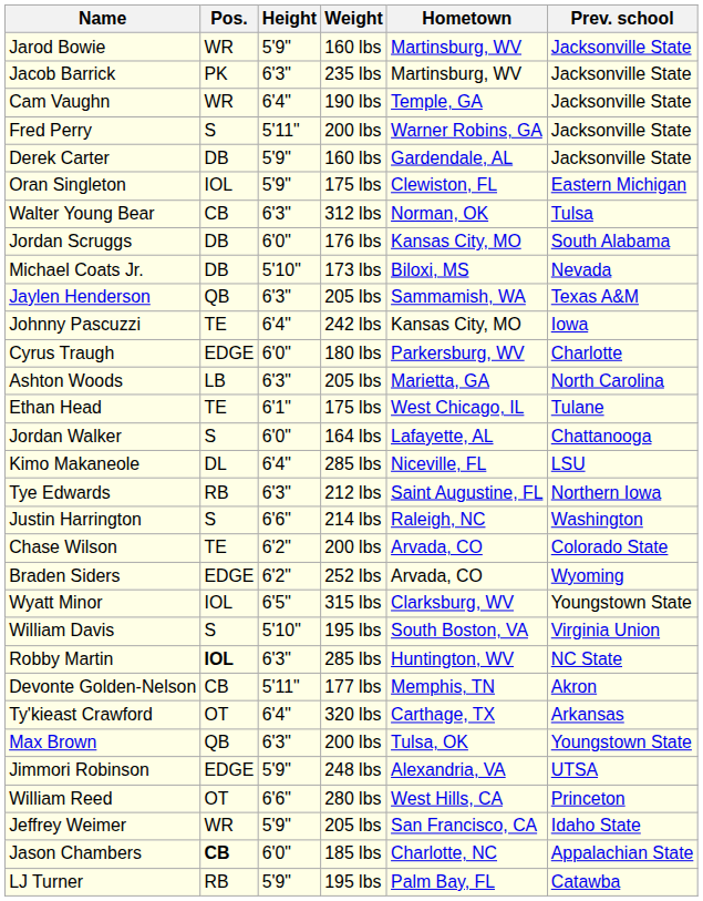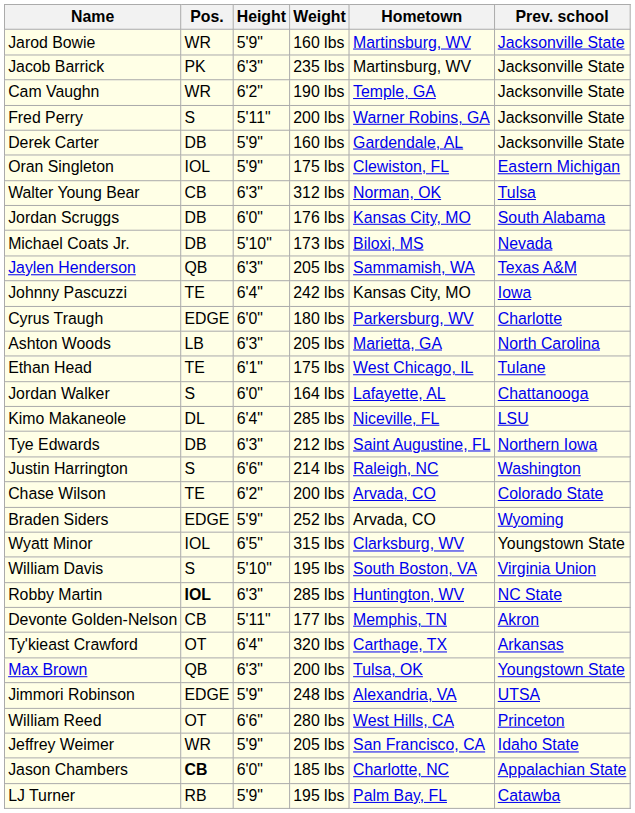Cam Vaughn | Height: 6'4" -> 6'2"
Tye Edwards | Pos.: RB -> DB
Braden Siders | Height: 6'2" -> 5'9"
